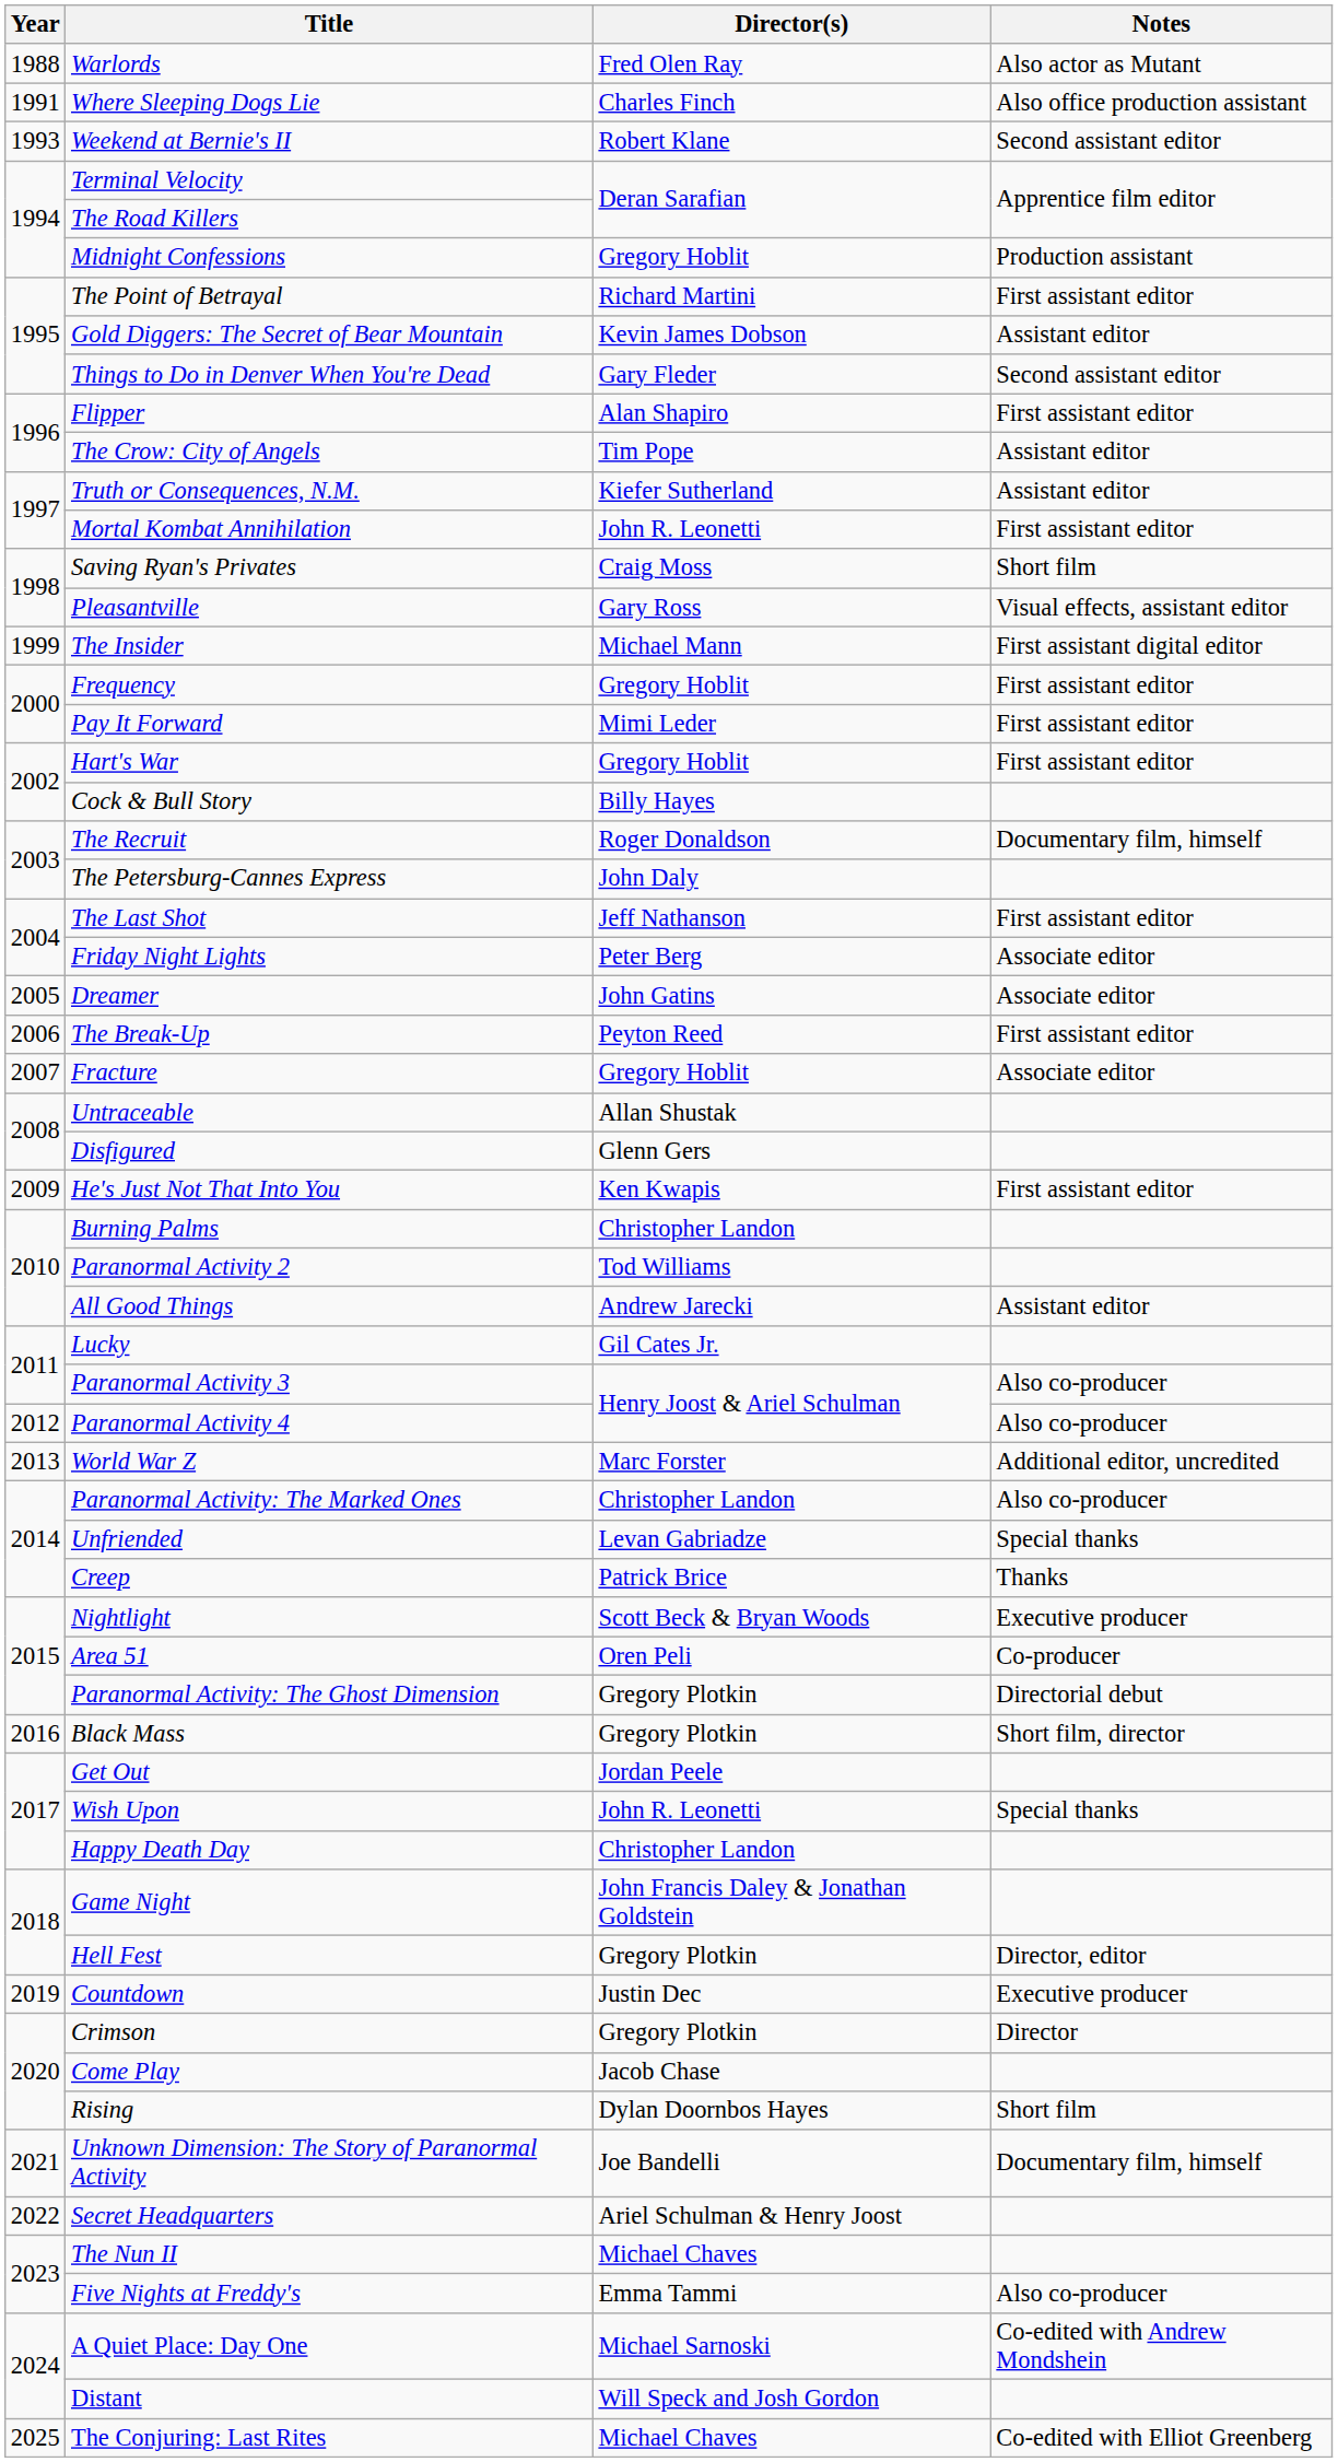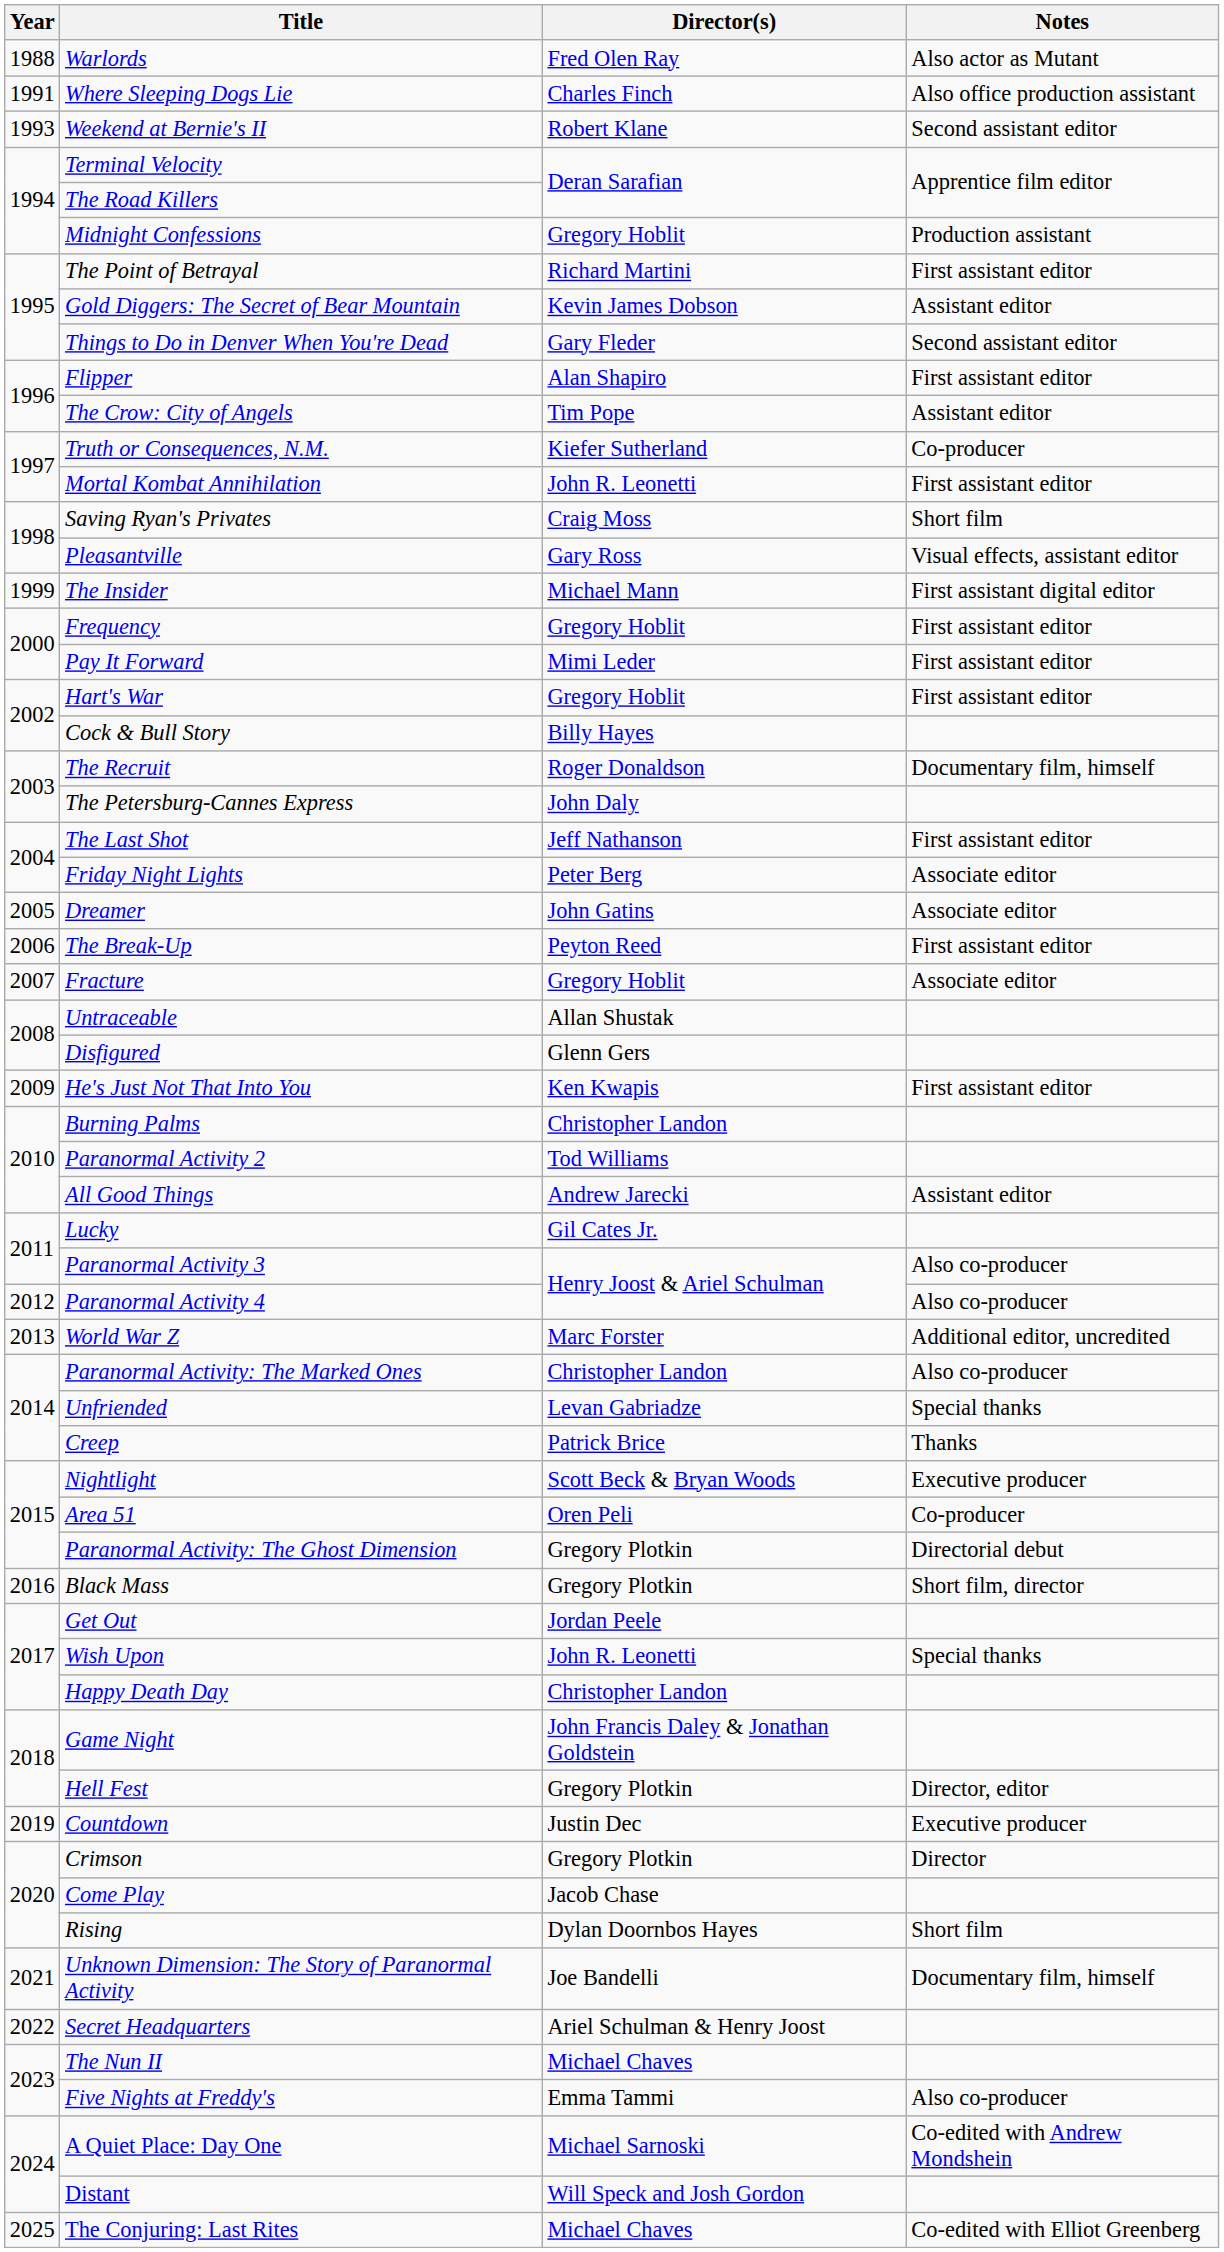Truth or Consequences, N.M. | Notes: Assistant editor -> Co-producer
